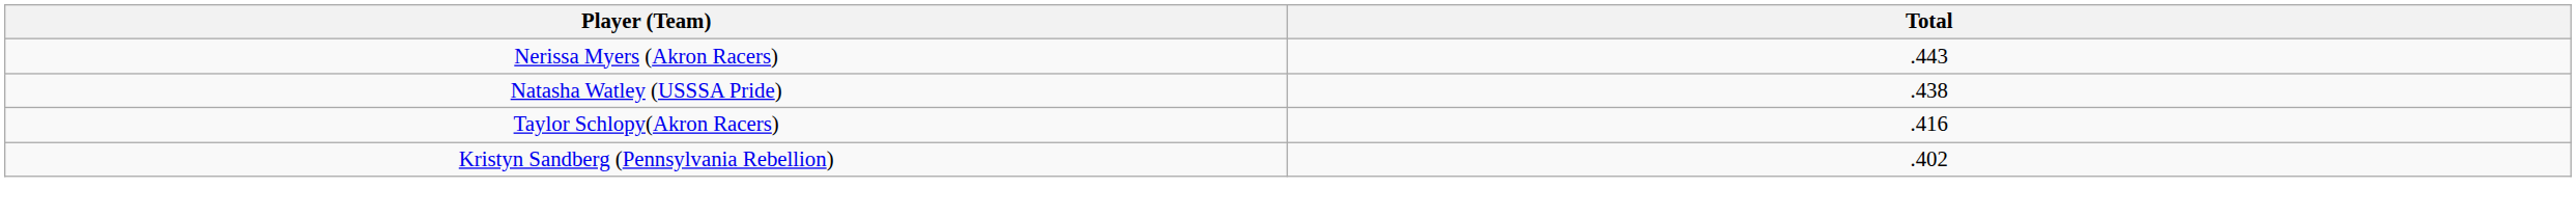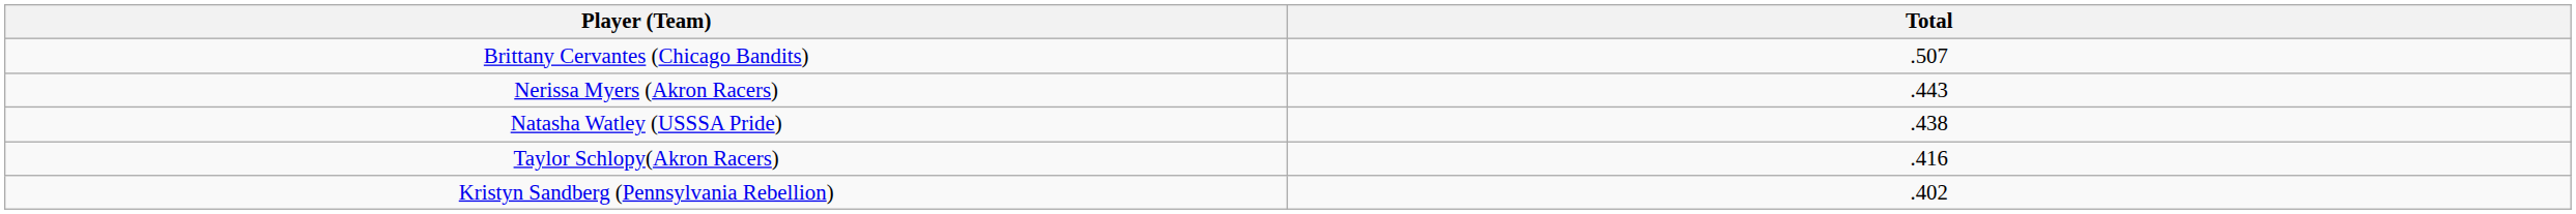+ row: Brittany Cervantes (Chicago Bandits) | .507
